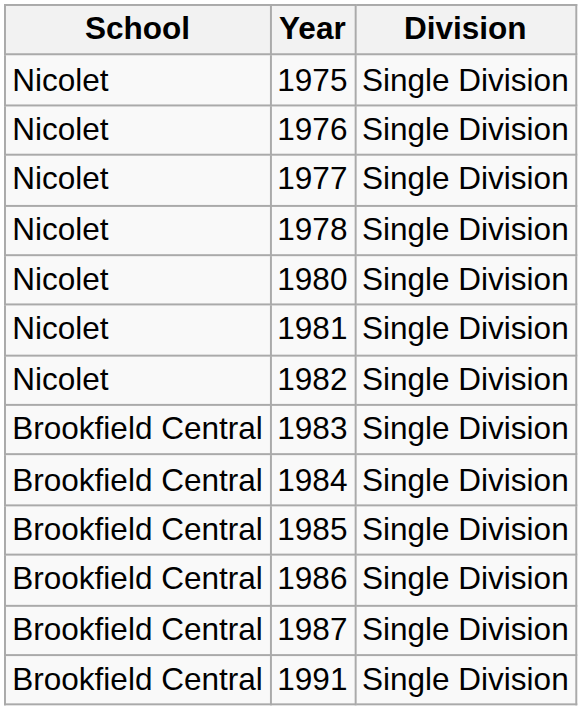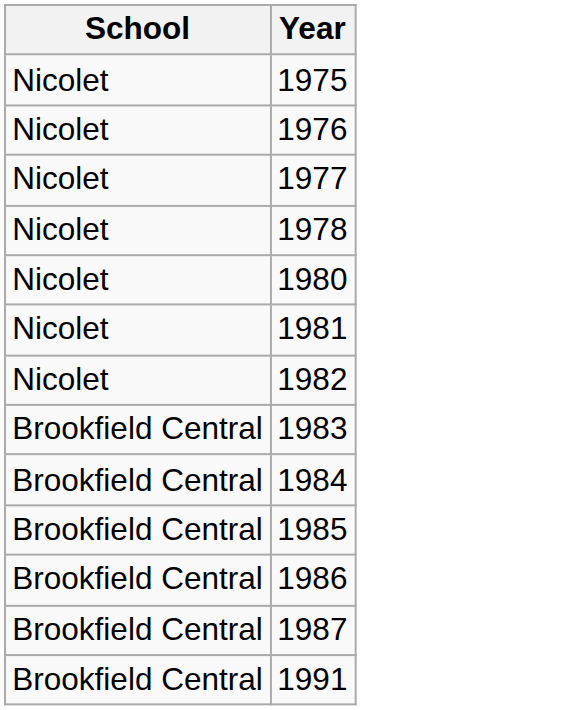- column: Division | Single Division | Single Division | Single Division | Single Division | Single Division | Single Division | Single Division | Single Division | Single Division | Single Division | Single Division | Single Division | Single Division
